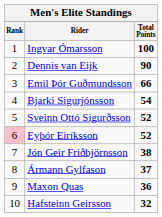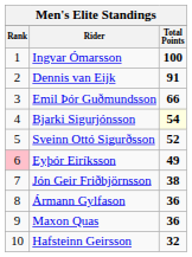Dennis van Eijk | Total Points: 90 -> 91
Bjarki Sigurjónsson | Total Points: no background -> lightyellow background
Eyþór Eiríksson | Total Points: 52 -> 49
Ármann Gylfason | Total Points: 37 -> 36
